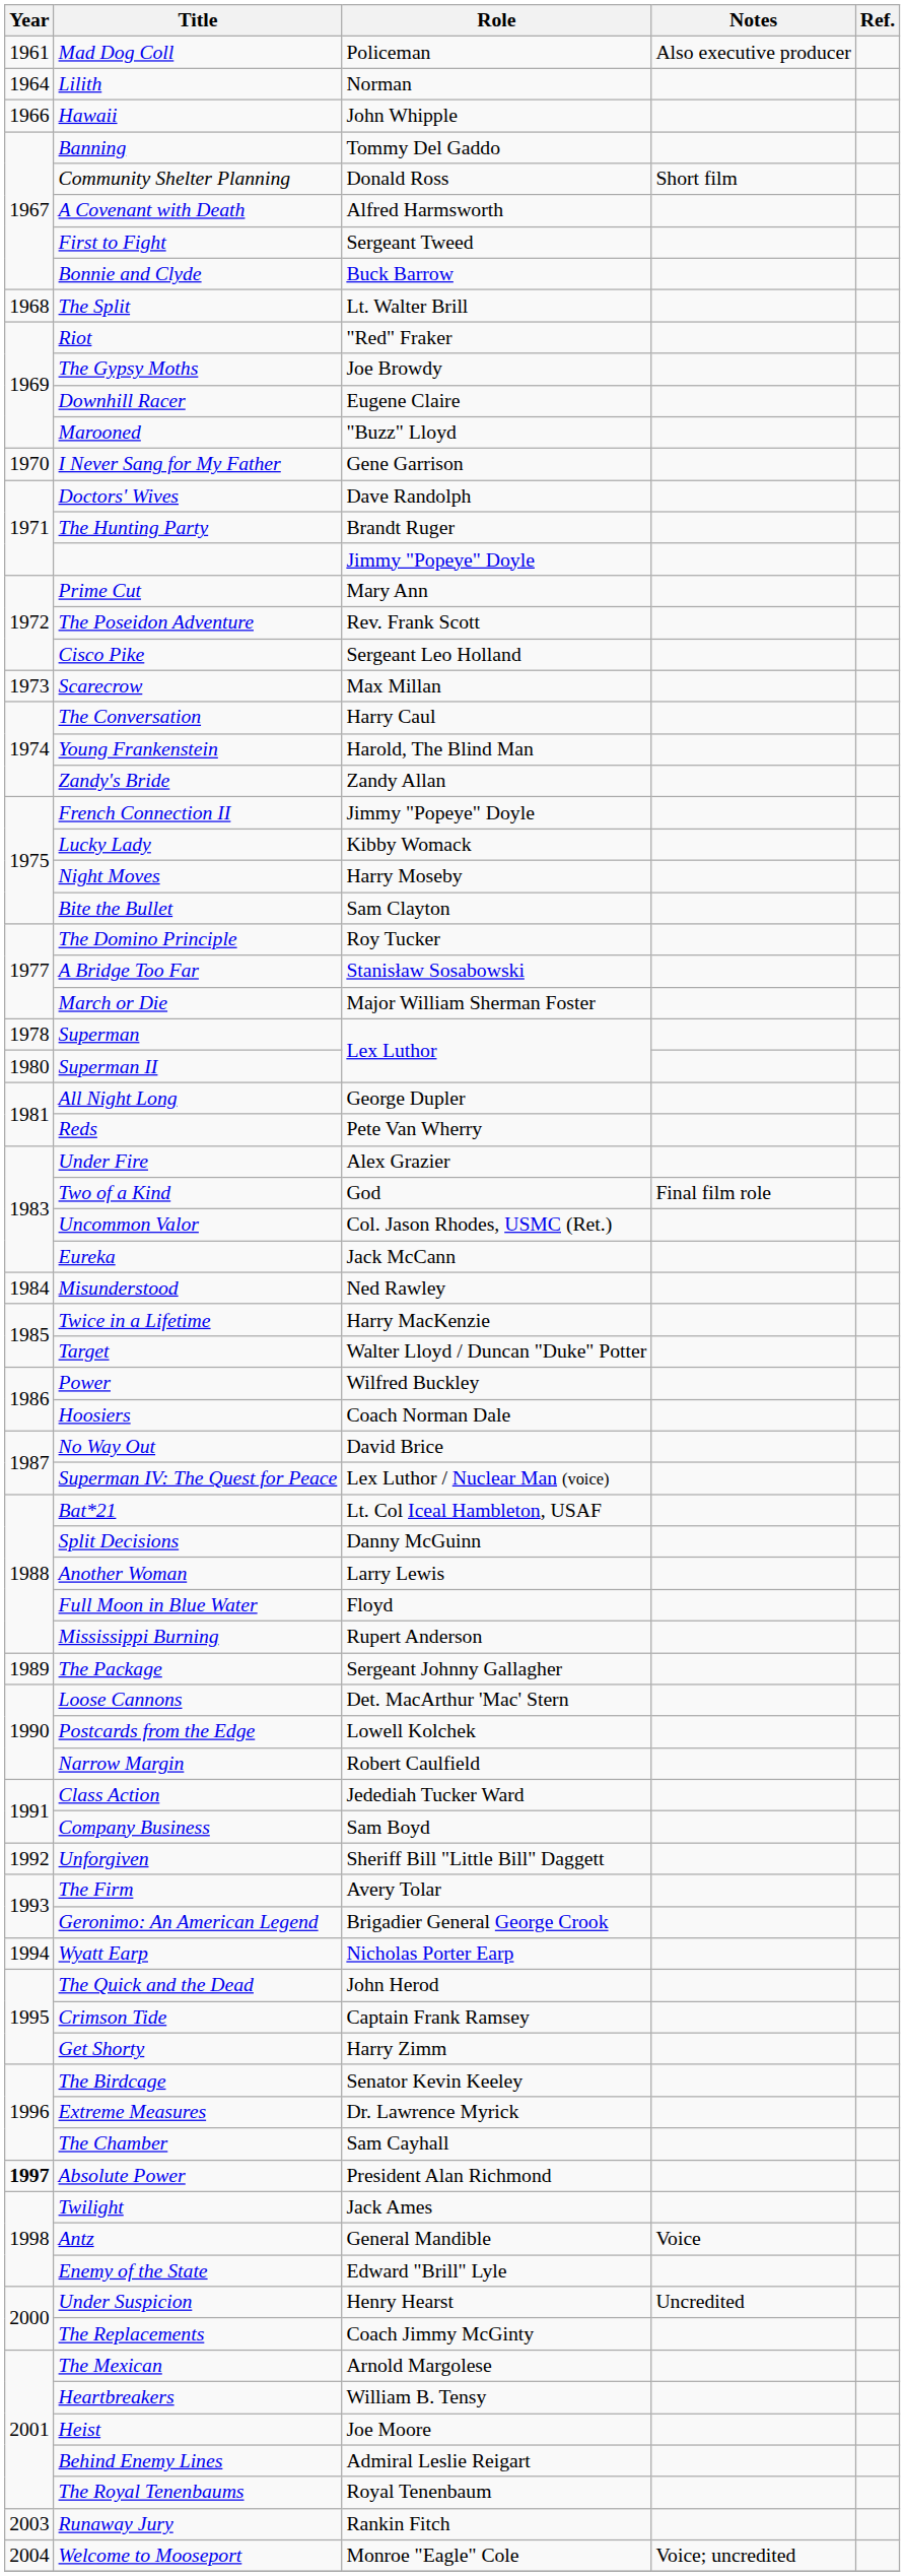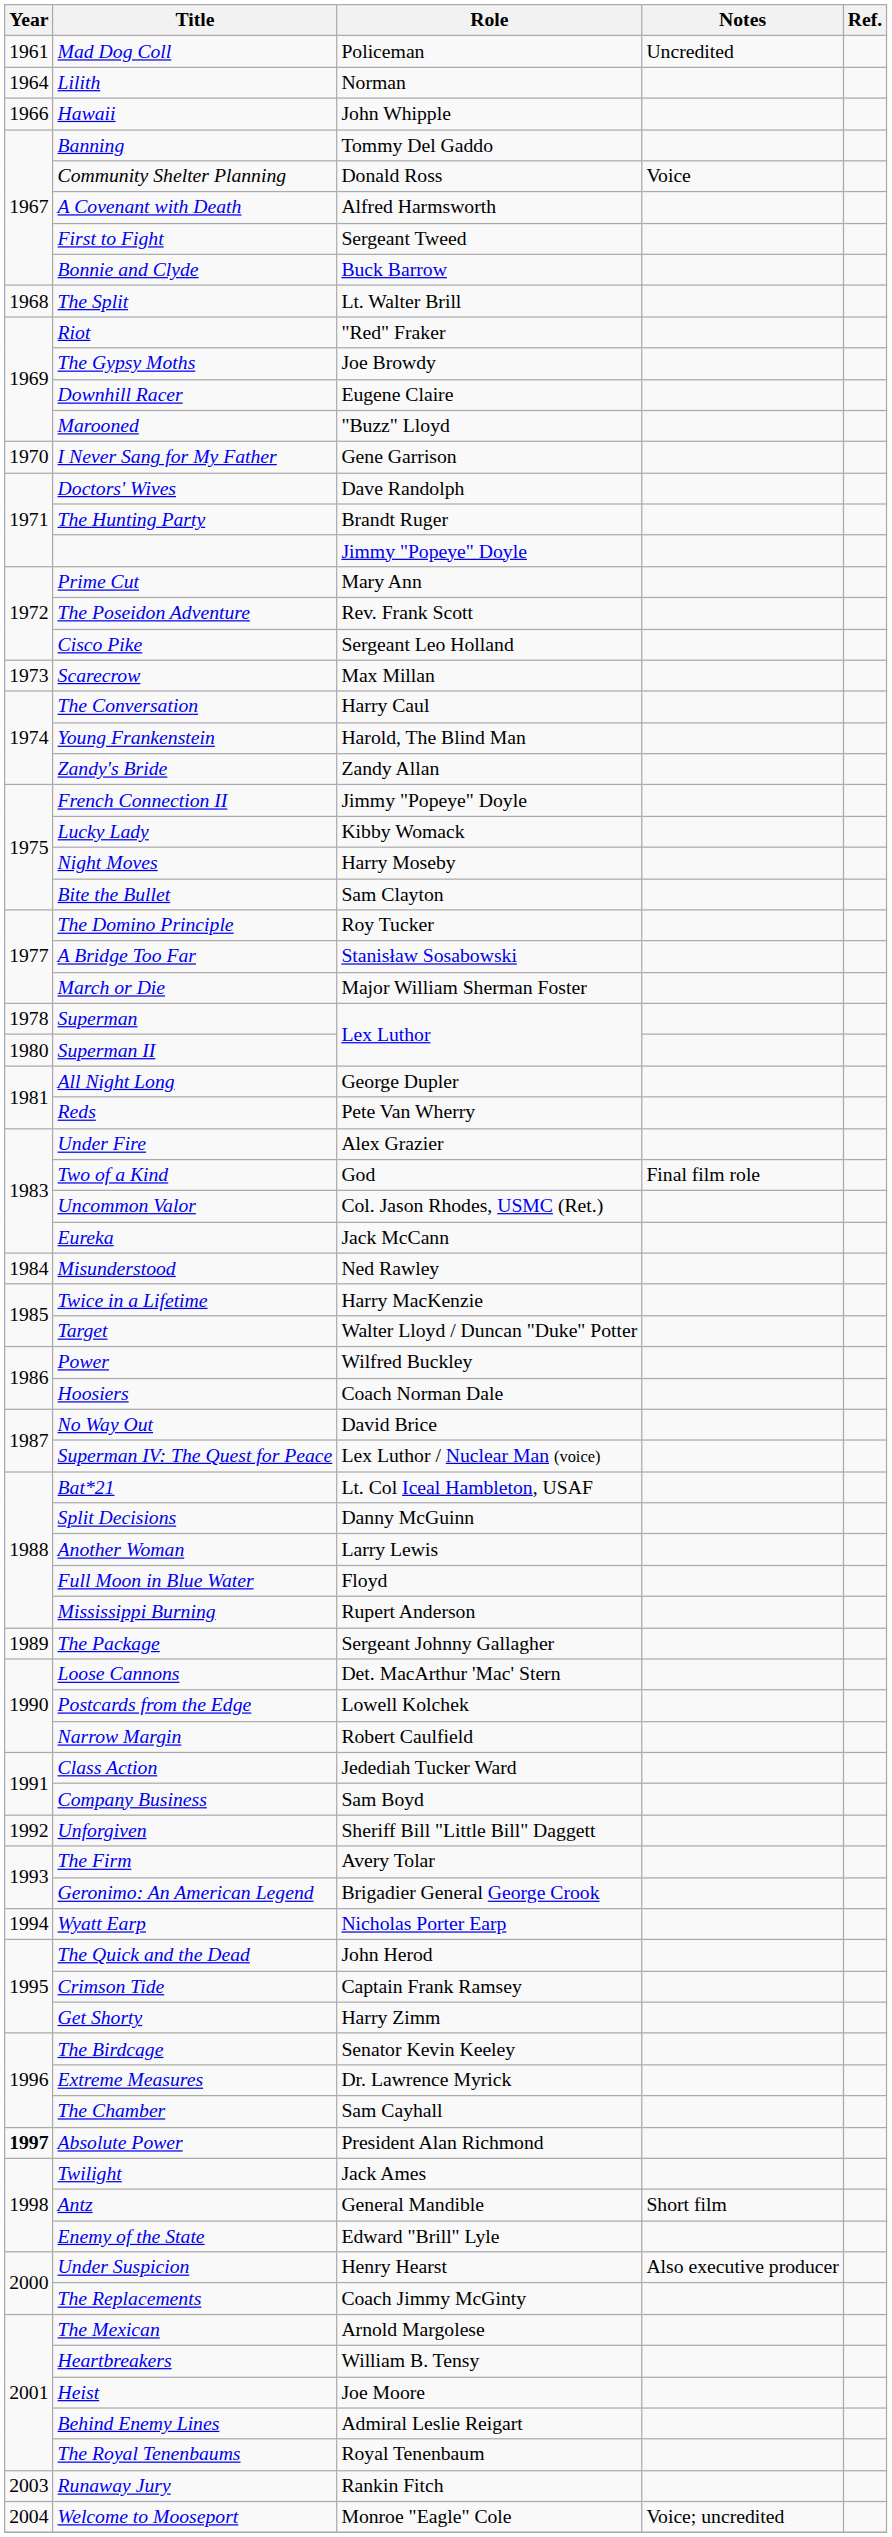Mad Dog Coll | Notes: Also executive producer -> Uncredited
Community Shelter Planning | Notes: Short film -> Voice
Antz | Notes: Voice -> Short film
Under Suspicion | Notes: Uncredited -> Also executive producer
